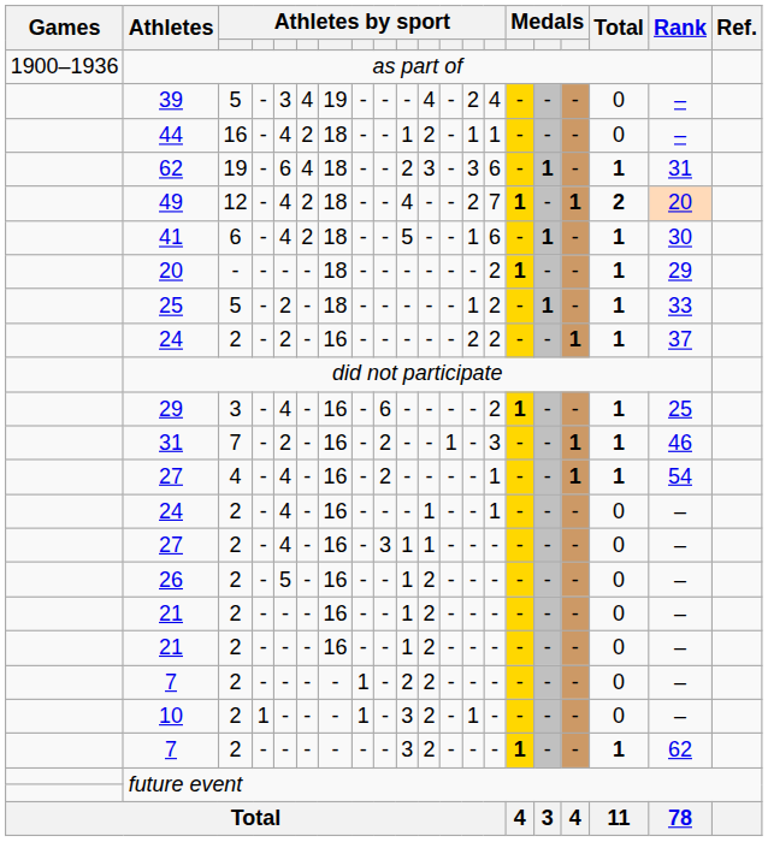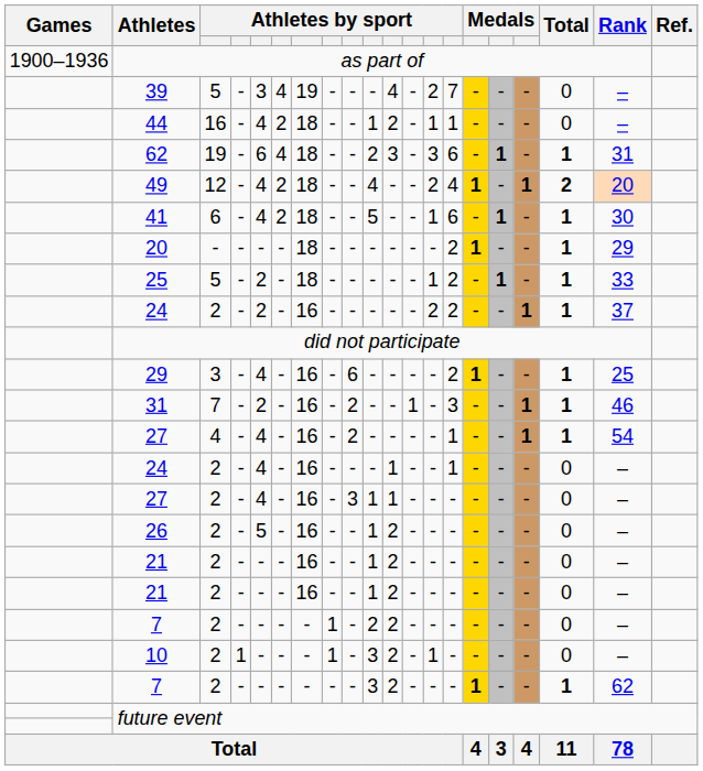39 | column 14: 4 -> 7
49 | column 14: 7 -> 4
